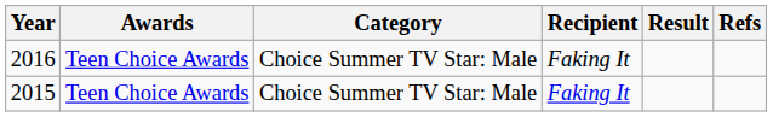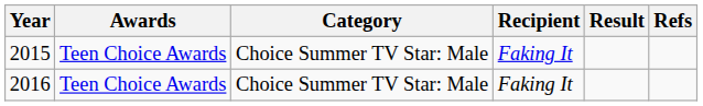rows swapped: 2015 <-> 2016
